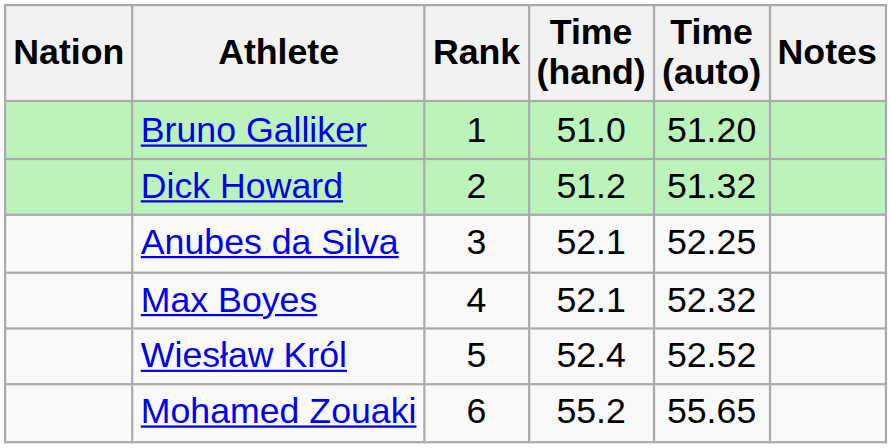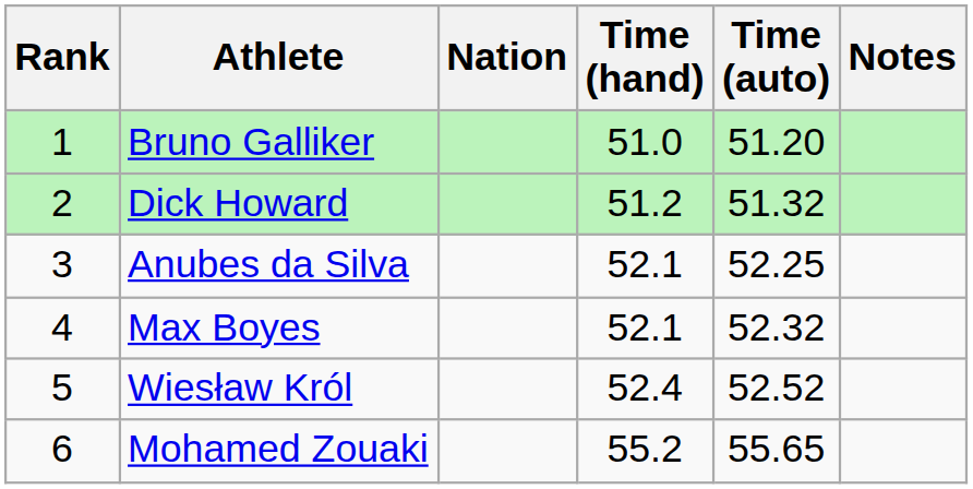columns swapped: Rank <-> Nation
